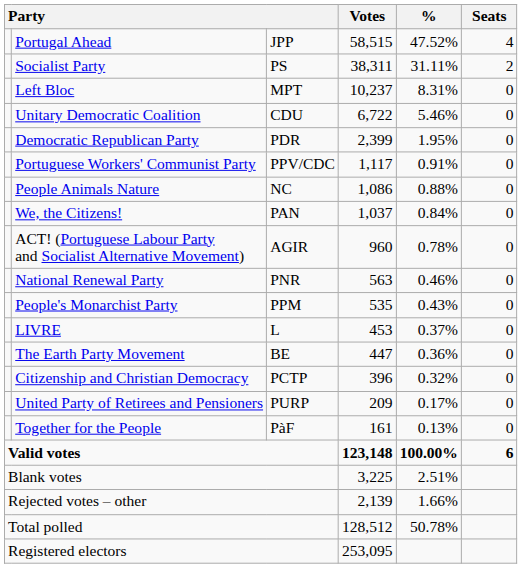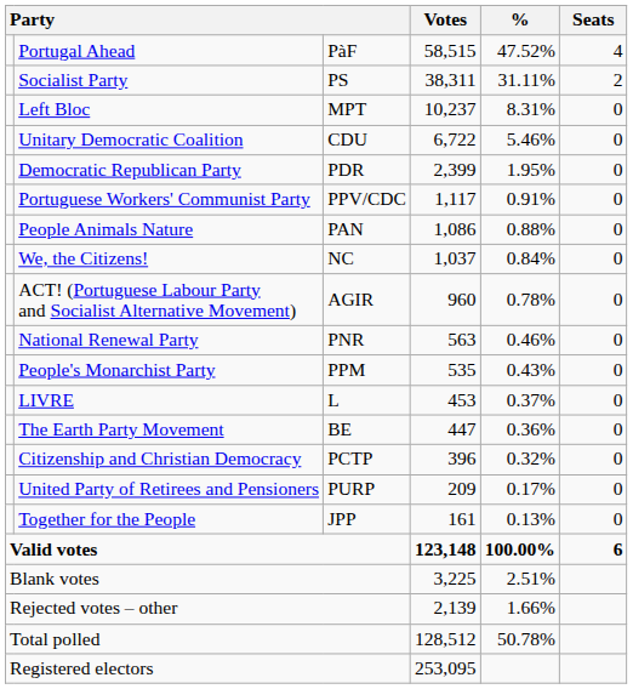Portugal Ahead | column 3: JPP -> PàF
People Animals Nature | column 3: NC -> PAN
We, the Citizens! | column 3: PAN -> NC
Together for the People | column 3: PàF -> JPP
